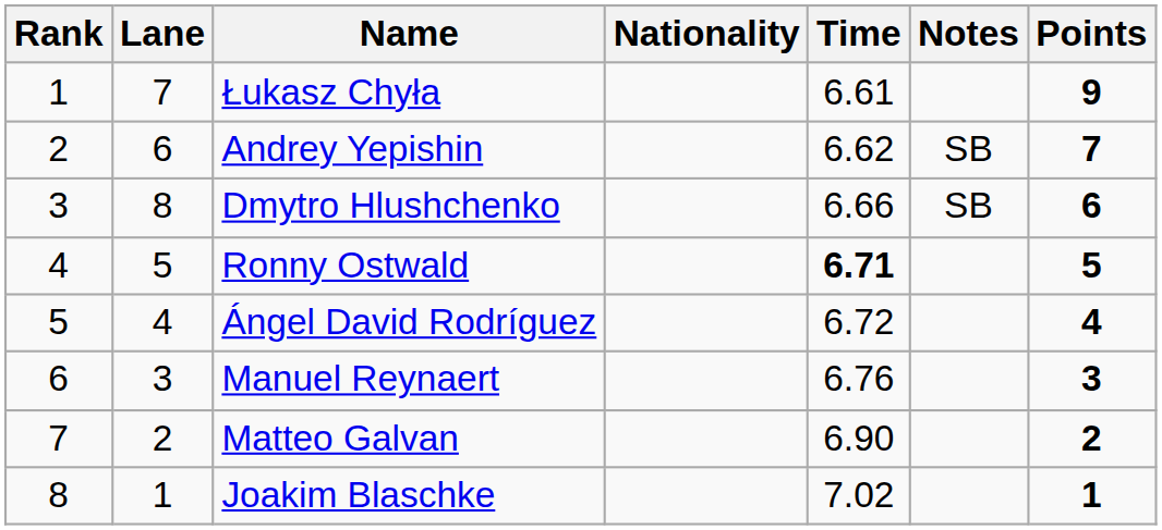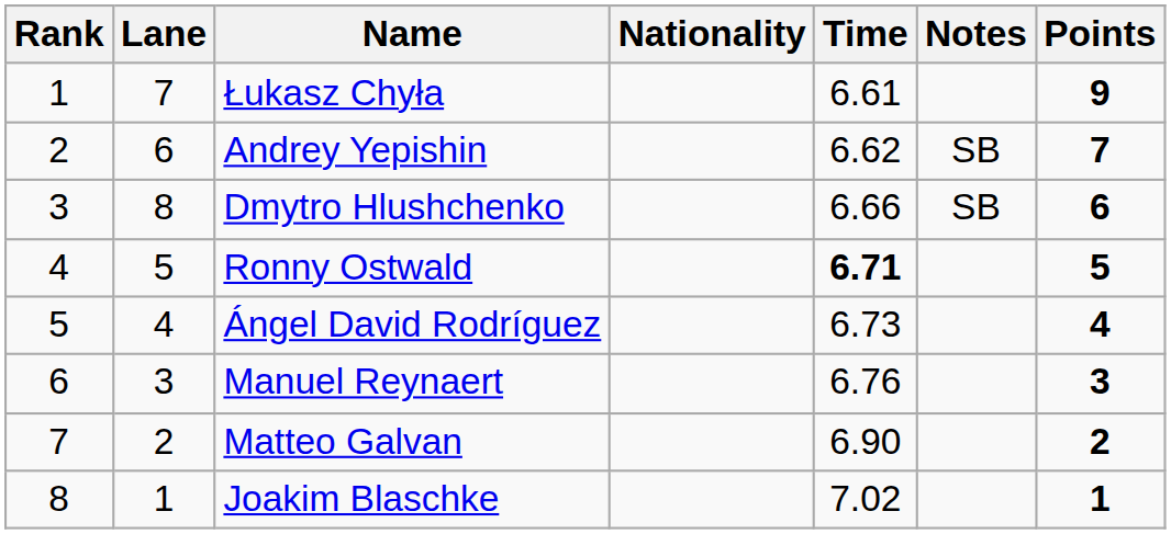Ángel David Rodríguez | Time: 6.72 -> 6.73
